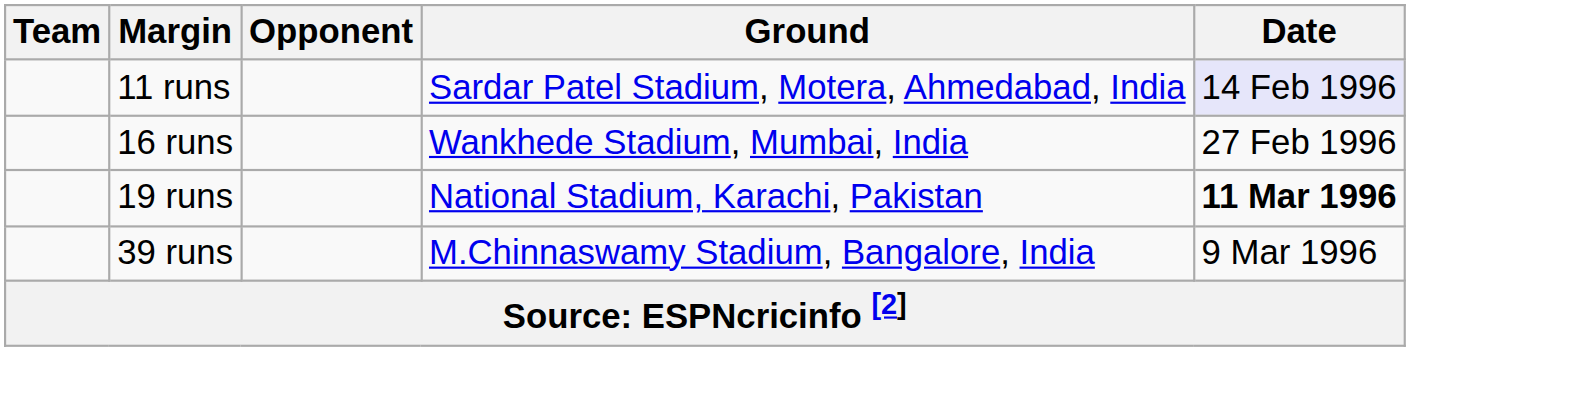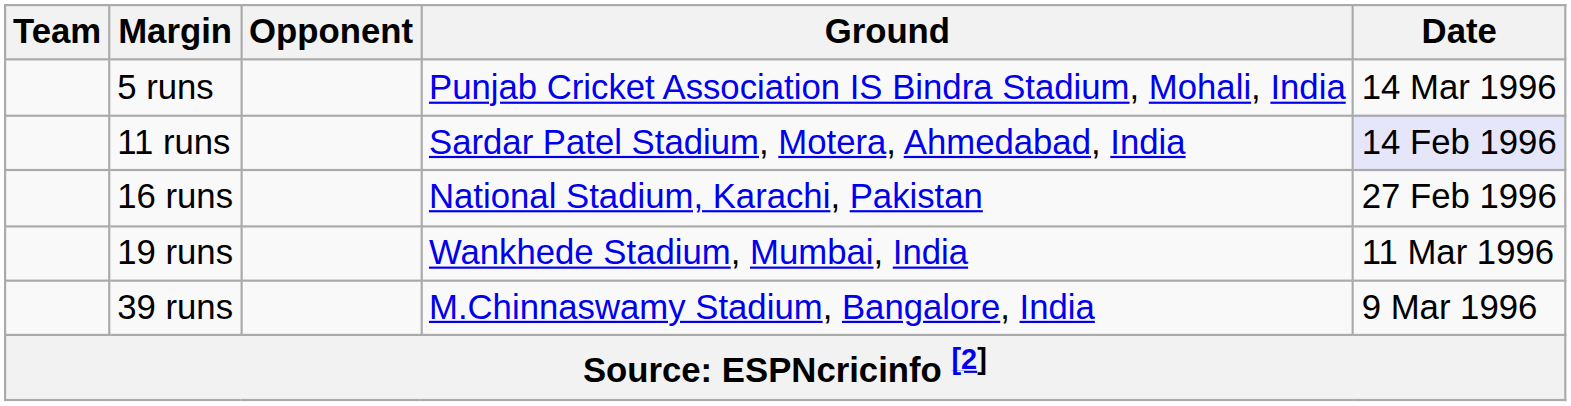+ row: 5 runs | Punjab Cricket Association IS Bindra Stadium, Mohali, India | 14 Mar 1996
16 runs | Ground: Wankhede Stadium, Mumbai, India -> National Stadium, Karachi, Pakistan
19 runs | Ground: National Stadium, Karachi, Pakistan -> Wankhede Stadium, Mumbai, India
19 runs | Date: bold -> normal
